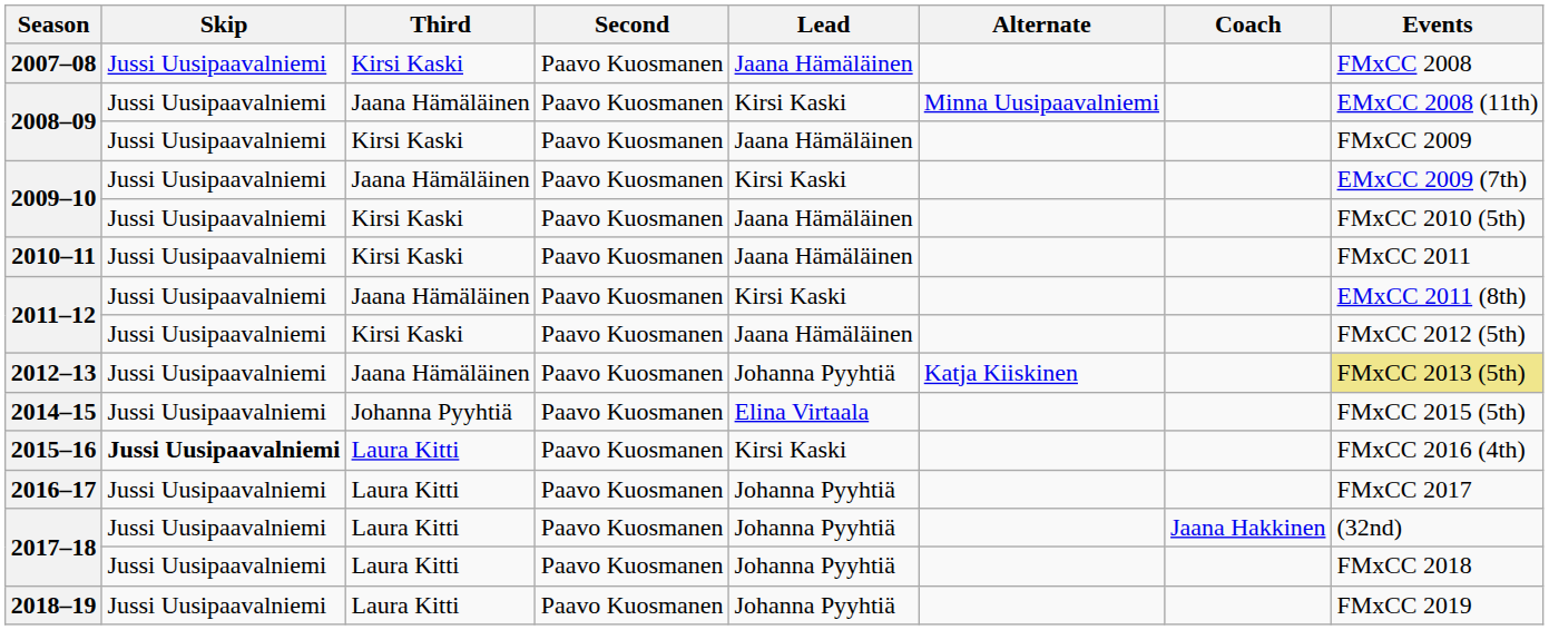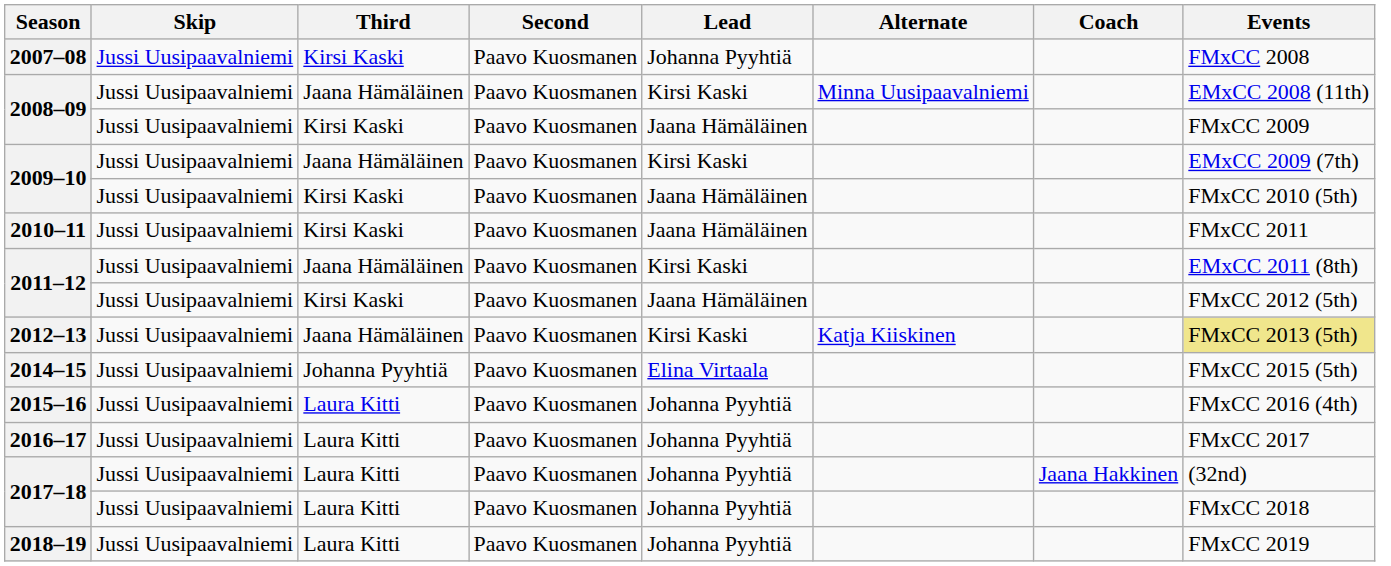2007–08 | Lead: Jaana Hämäläinen -> Johanna Pyyhtiä
2012–13 | Lead: Johanna Pyyhtiä -> Kirsi Kaski
2015–16 | Skip: bold -> normal
2015–16 | Lead: Kirsi Kaski -> Johanna Pyyhtiä
